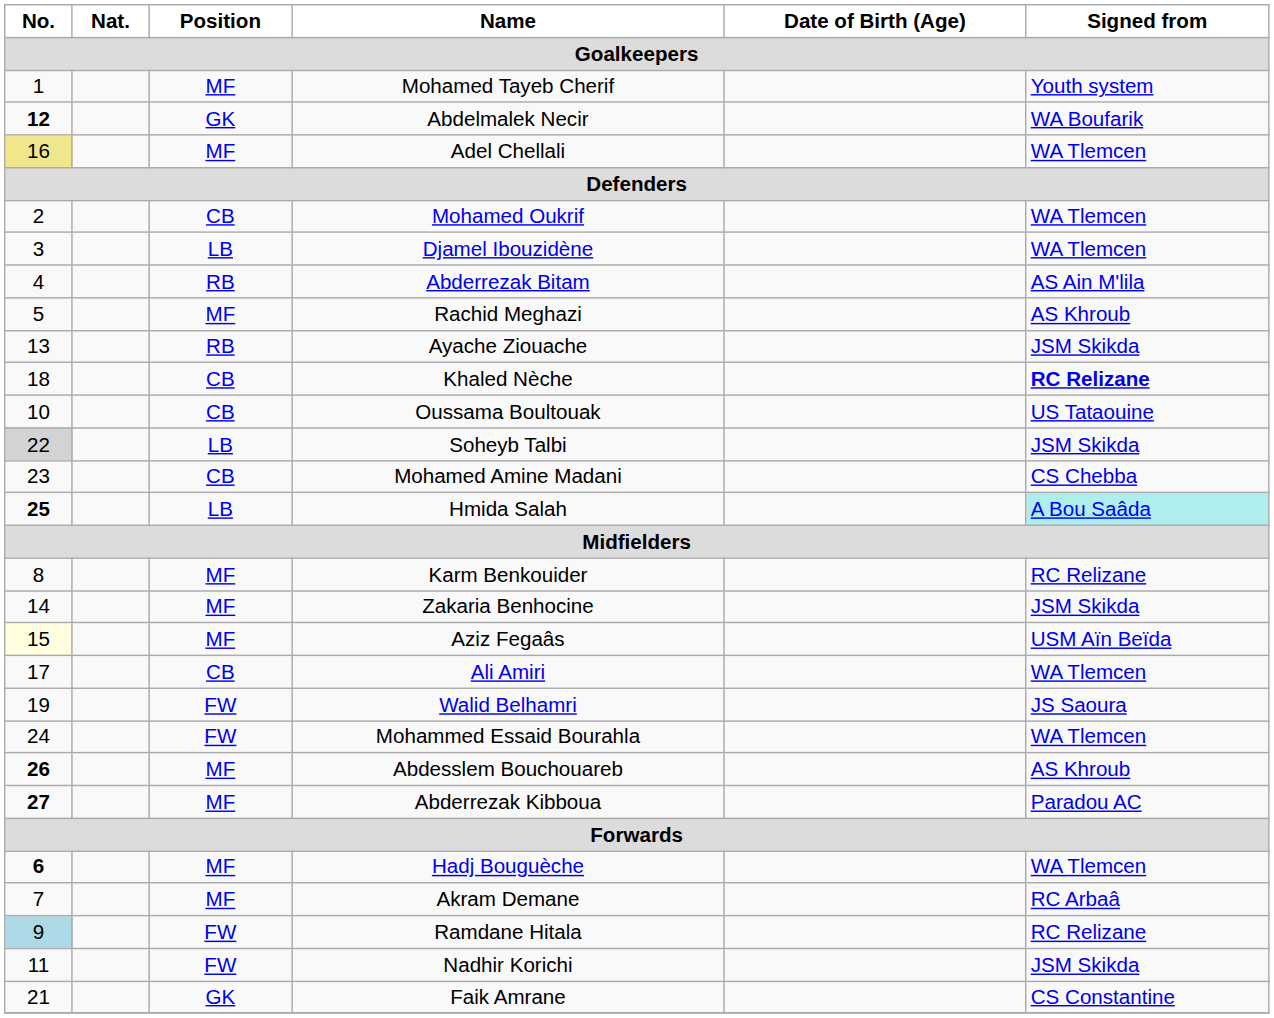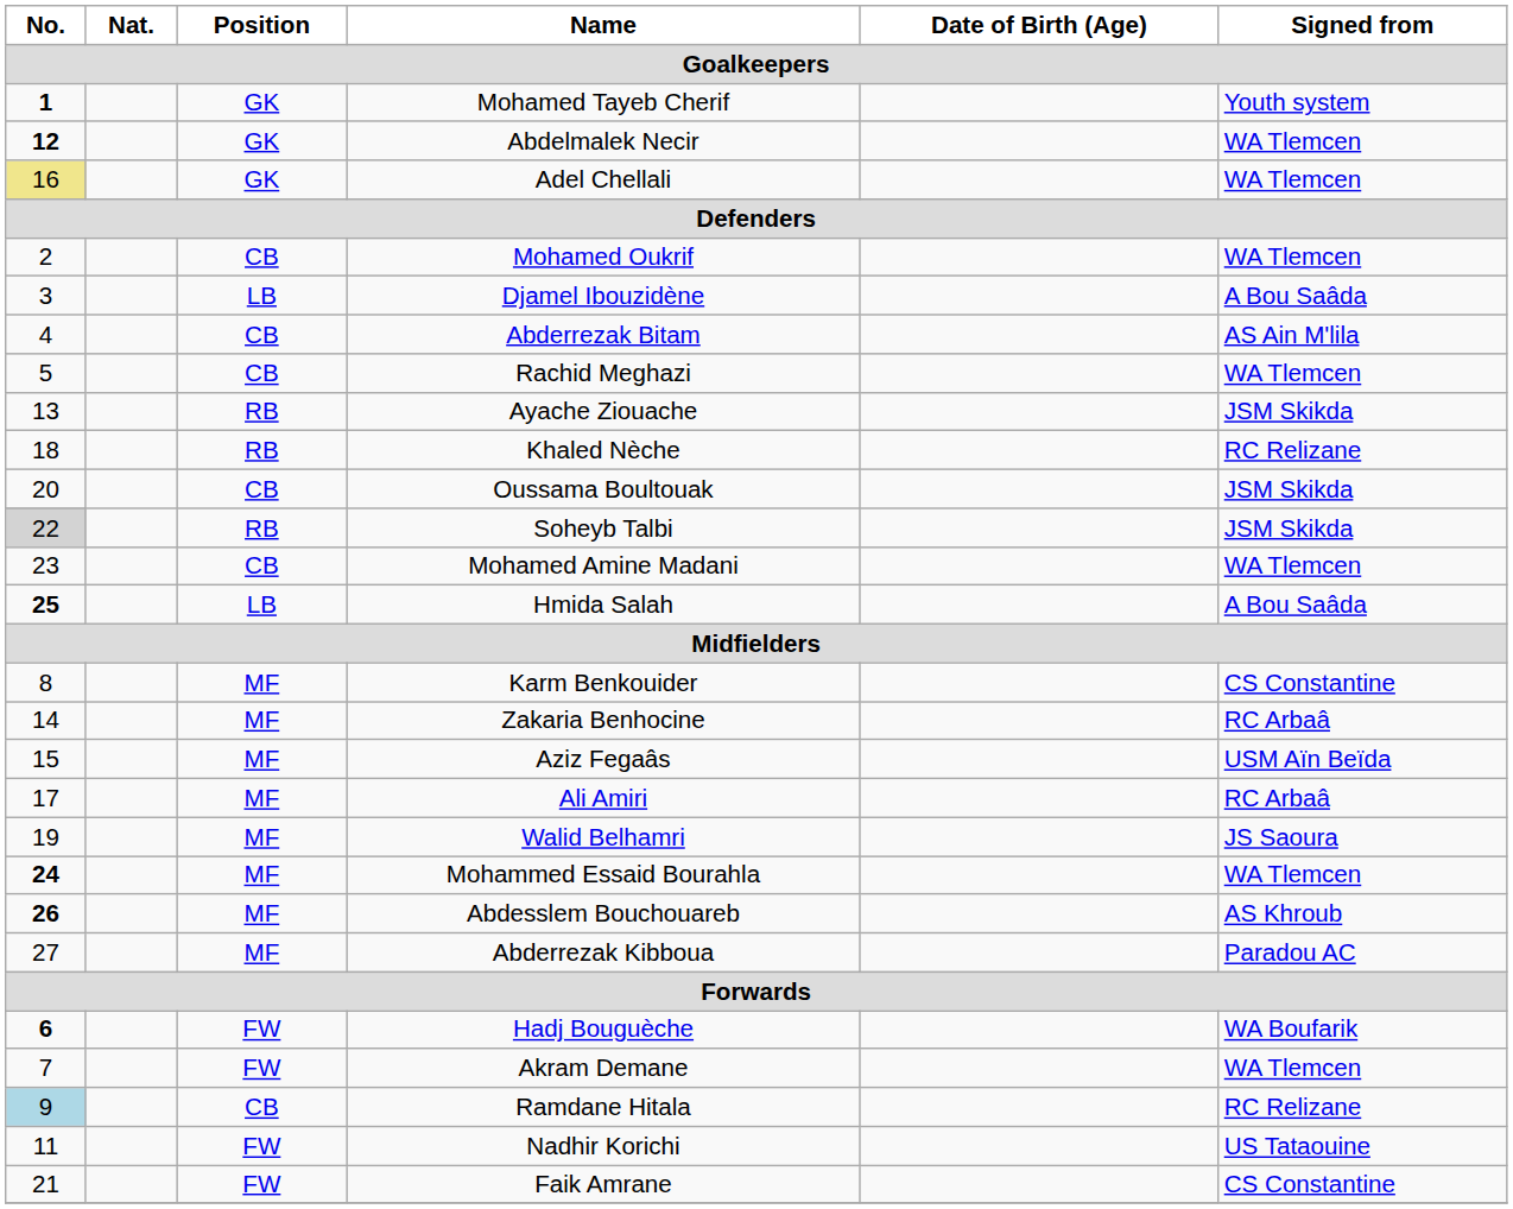Mohamed Tayeb Cherif | No.: normal -> bold
Mohamed Tayeb Cherif | Position: MF -> GK
Abdelmalek Necir | Signed from: WA Boufarik -> WA Tlemcen
Adel Chellali | Position: MF -> GK
Djamel Ibouzidène | Signed from: WA Tlemcen -> A Bou Saâda
Abderrezak Bitam | Position: RB -> CB
Rachid Meghazi | Position: MF -> CB
Rachid Meghazi | Signed from: AS Khroub -> WA Tlemcen
Khaled Nèche | Position: CB -> RB
Khaled Nèche | Signed from: bold -> normal
Oussama Boultouak | No.: 10 -> 20
Oussama Boultouak | Signed from: US Tataouine -> JSM Skikda
Soheyb Talbi | Position: LB -> RB
Mohamed Amine Madani | Signed from: CS Chebba -> WA Tlemcen
Hmida Salah | Signed from: paleturquoise background -> no background
Karm Benkouider | Signed from: RC Relizane -> CS Constantine
Zakaria Benhocine | Signed from: JSM Skikda -> RC Arbaâ
Aziz Fegaâs | No.: lightyellow background -> no background
Ali Amiri | Position: CB -> MF
Ali Amiri | Signed from: WA Tlemcen -> RC Arbaâ
Walid Belhamri | Position: FW -> MF
Mohammed Essaid Bourahla | No.: normal -> bold
Mohammed Essaid Bourahla | Position: FW -> MF
Abderrezak Kibboua | No.: bold -> normal
Hadj Bouguèche | Position: MF -> FW
Hadj Bouguèche | Signed from: WA Tlemcen -> WA Boufarik
Akram Demane | Position: MF -> FW
Akram Demane | Signed from: RC Arbaâ -> WA Tlemcen
Ramdane Hitala | Position: FW -> CB
Nadhir Korichi | Signed from: JSM Skikda -> US Tataouine
Faik Amrane | Position: GK -> FW
